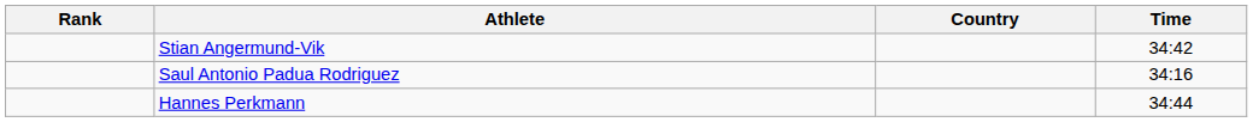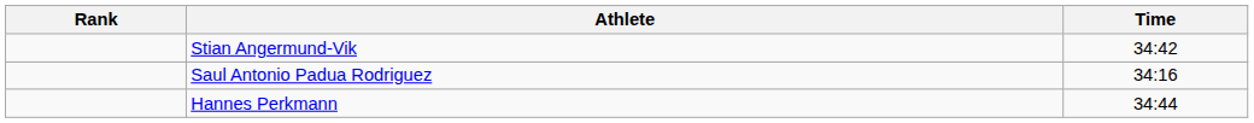- column: Country
